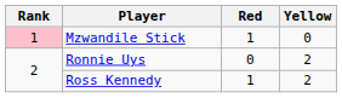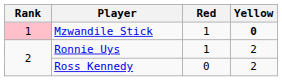Mzwandile Stick | Yellow: normal -> bold
Ronnie Uys | Red: 0 -> 1
Ross Kennedy | Red: 1 -> 0
